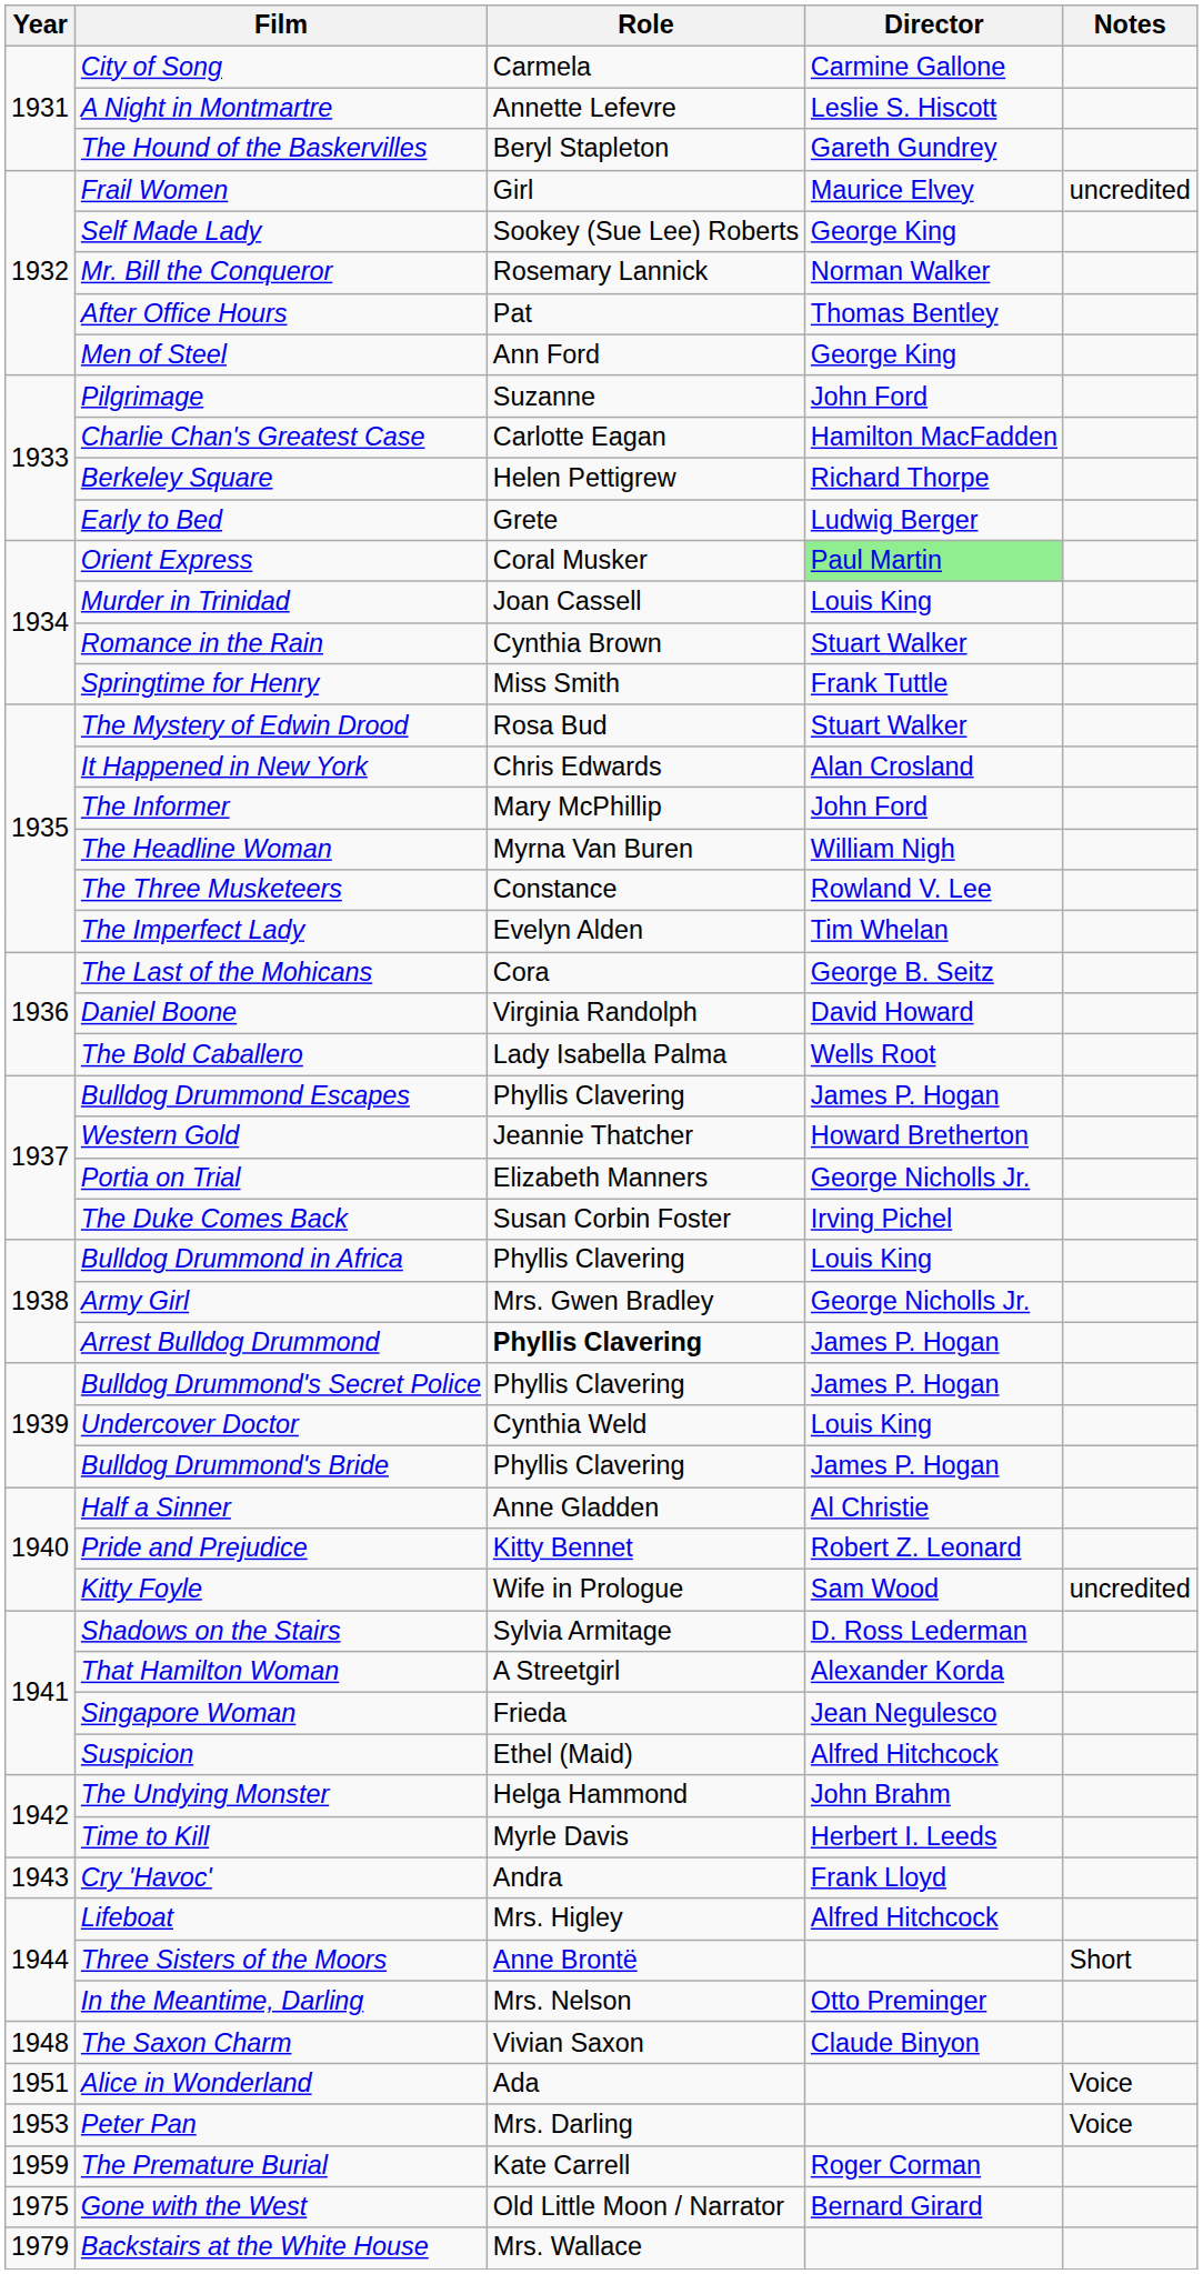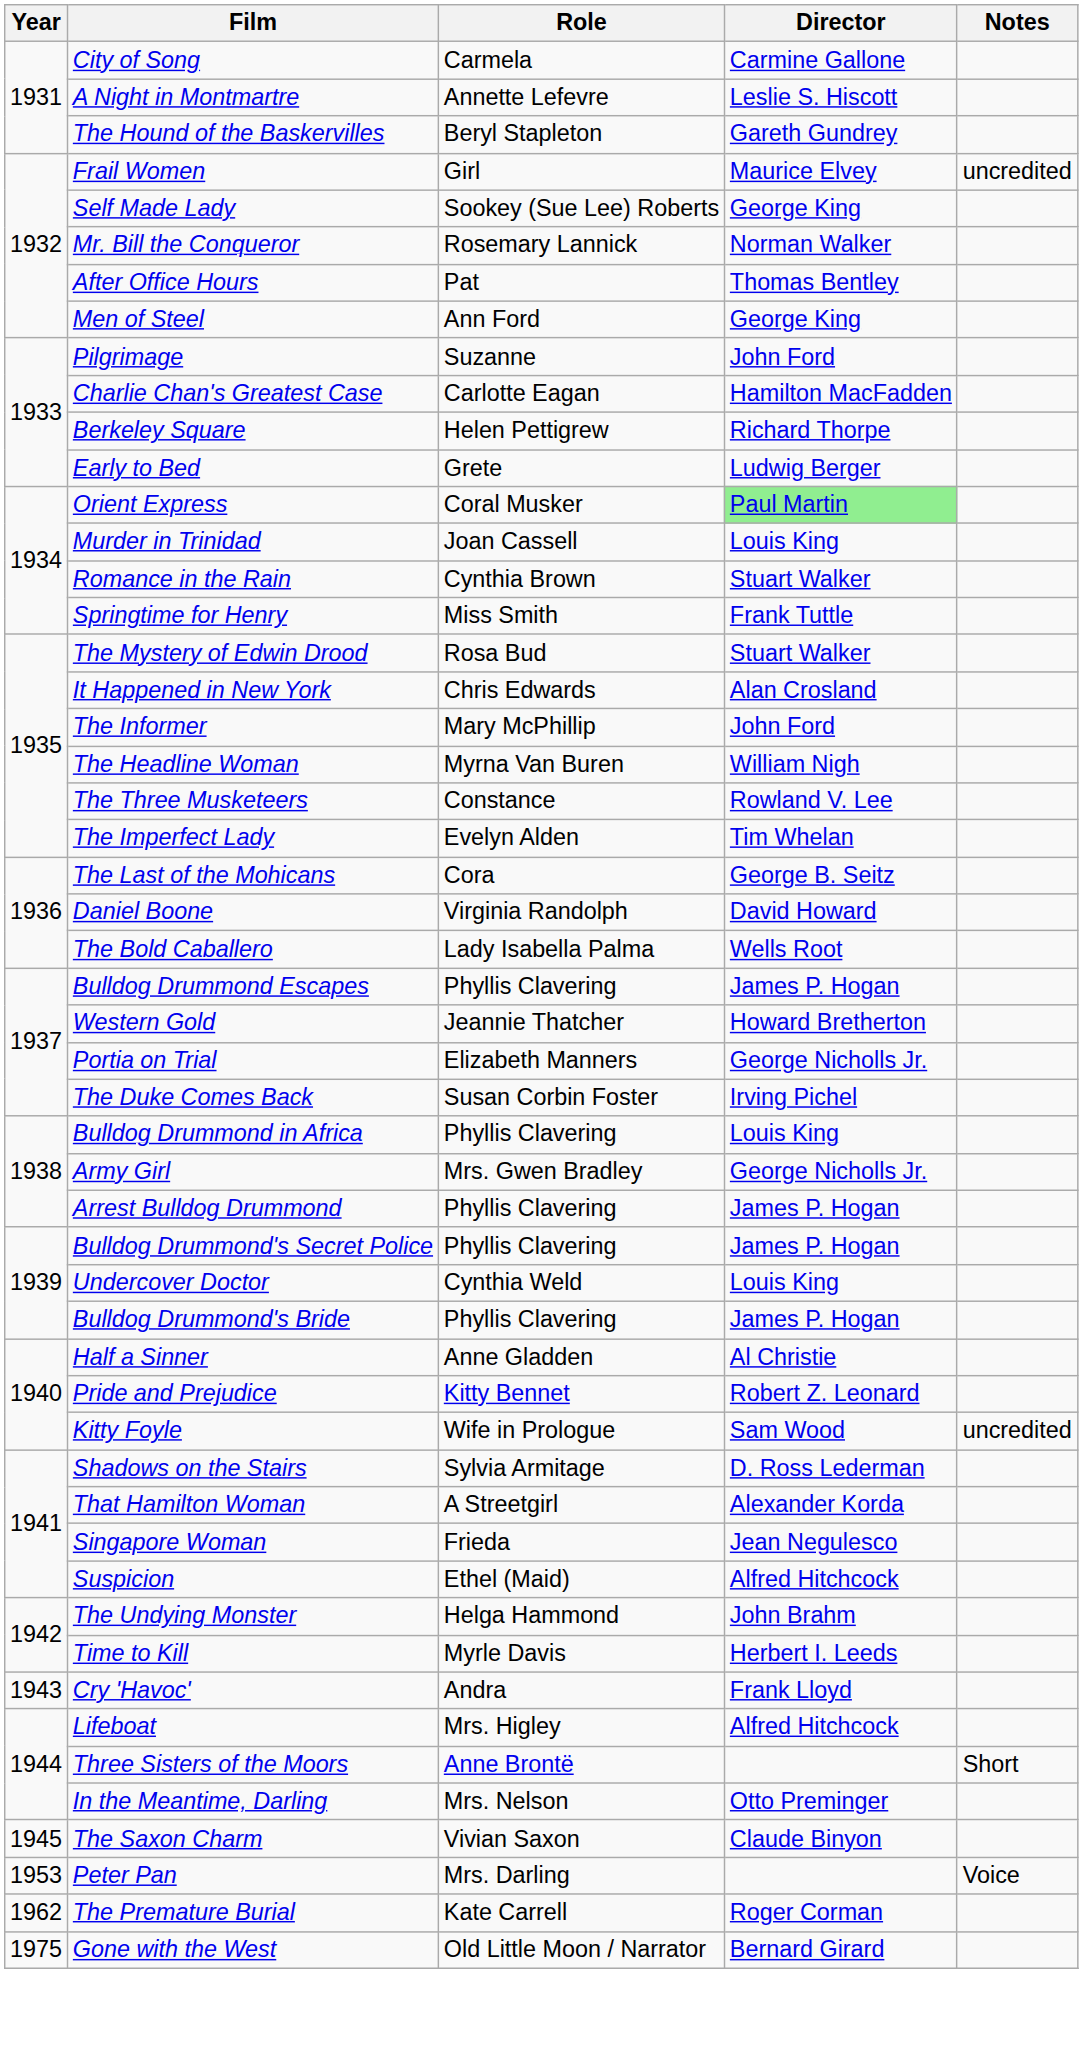Arrest Bulldog Drummond | Role: bold -> normal
The Saxon Charm | Year: 1948 -> 1945
- row: 1951 | Alice in Wonderland | Ada | Voice
The Premature Burial | Year: 1959 -> 1962
- row: 1979 | Backstairs at the White House | Mrs. Wallace
